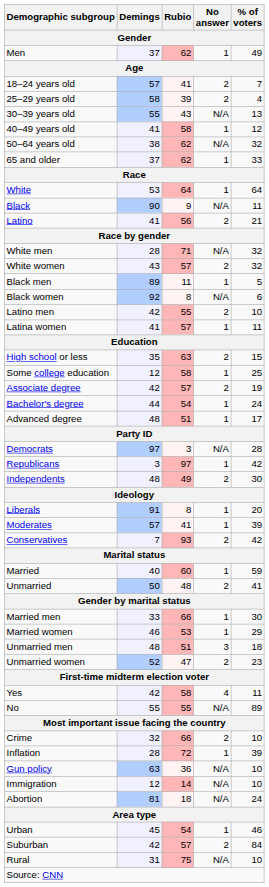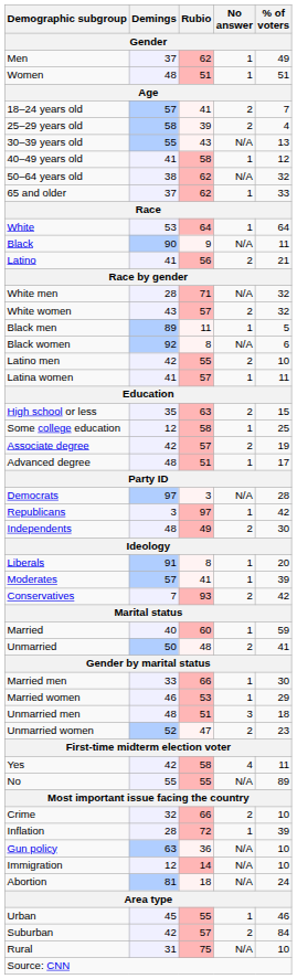+ row: Women | 48 | 51 | 1 | 51
- row: Bachelor's degree | 44 | 54 | 1 | 24
Urban | Rubio: 54 -> 55
